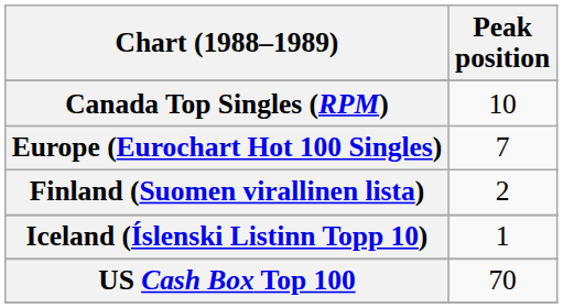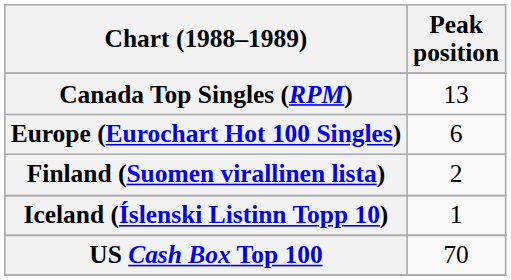Canada Top Singles (RPM) | Peak position: 10 -> 13
Europe (Eurochart Hot 100 Singles) | Peak position: 7 -> 6
